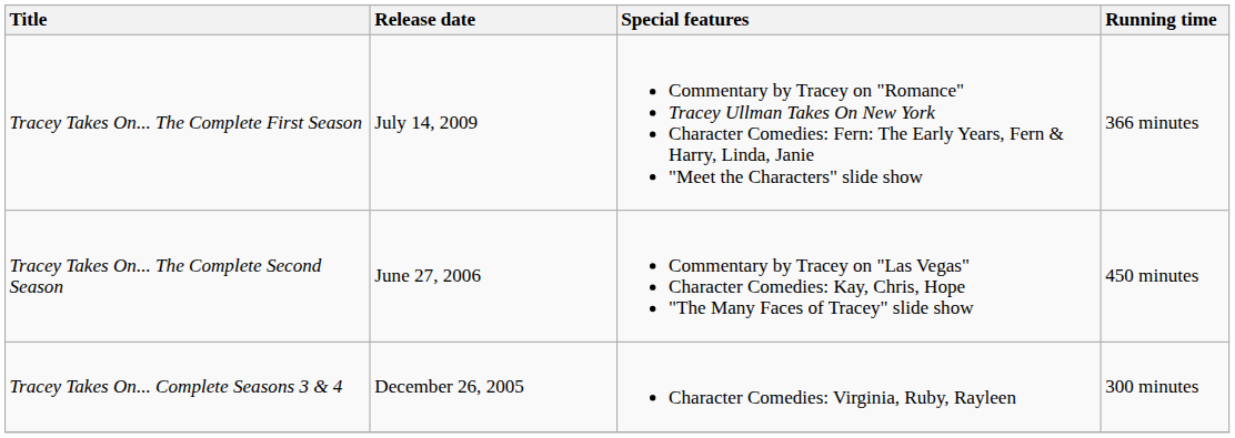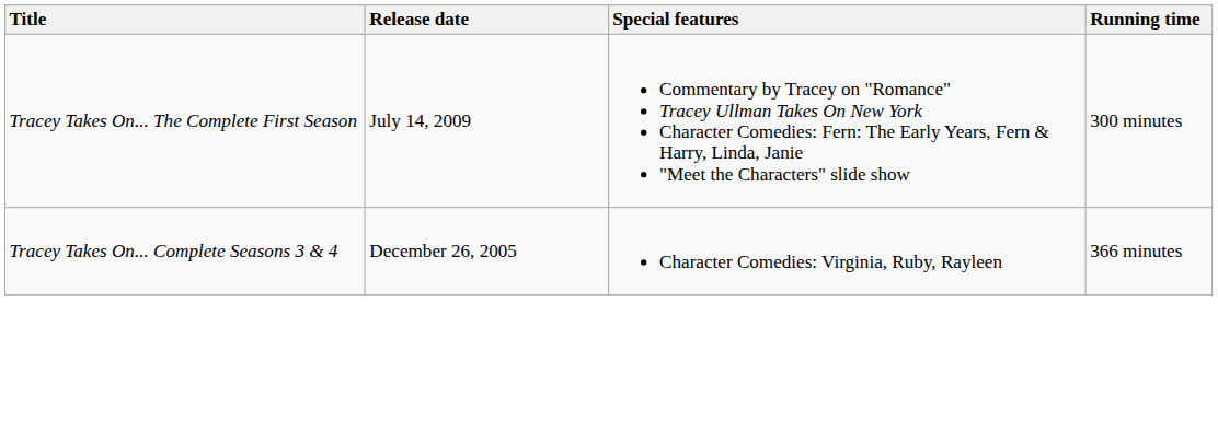Tracey Takes On... The Complete First Season | Running time: 366 minutes -> 300 minutes
- row: Tracey Takes On... The Complete Second Season | June 27, 2006 | Commentary by Tracey on "Las Vegas" Character Comedies: Kay, Chris, Hope "The Many Faces of Tracey" slide show | 450 minutes
Tracey Takes On... Complete Seasons 3 & 4 | Running time: 300 minutes -> 366 minutes
